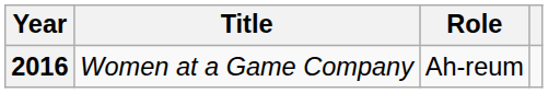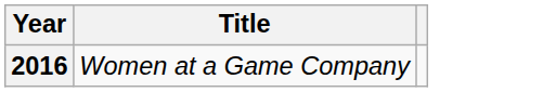- column: Role | Ah-reum
